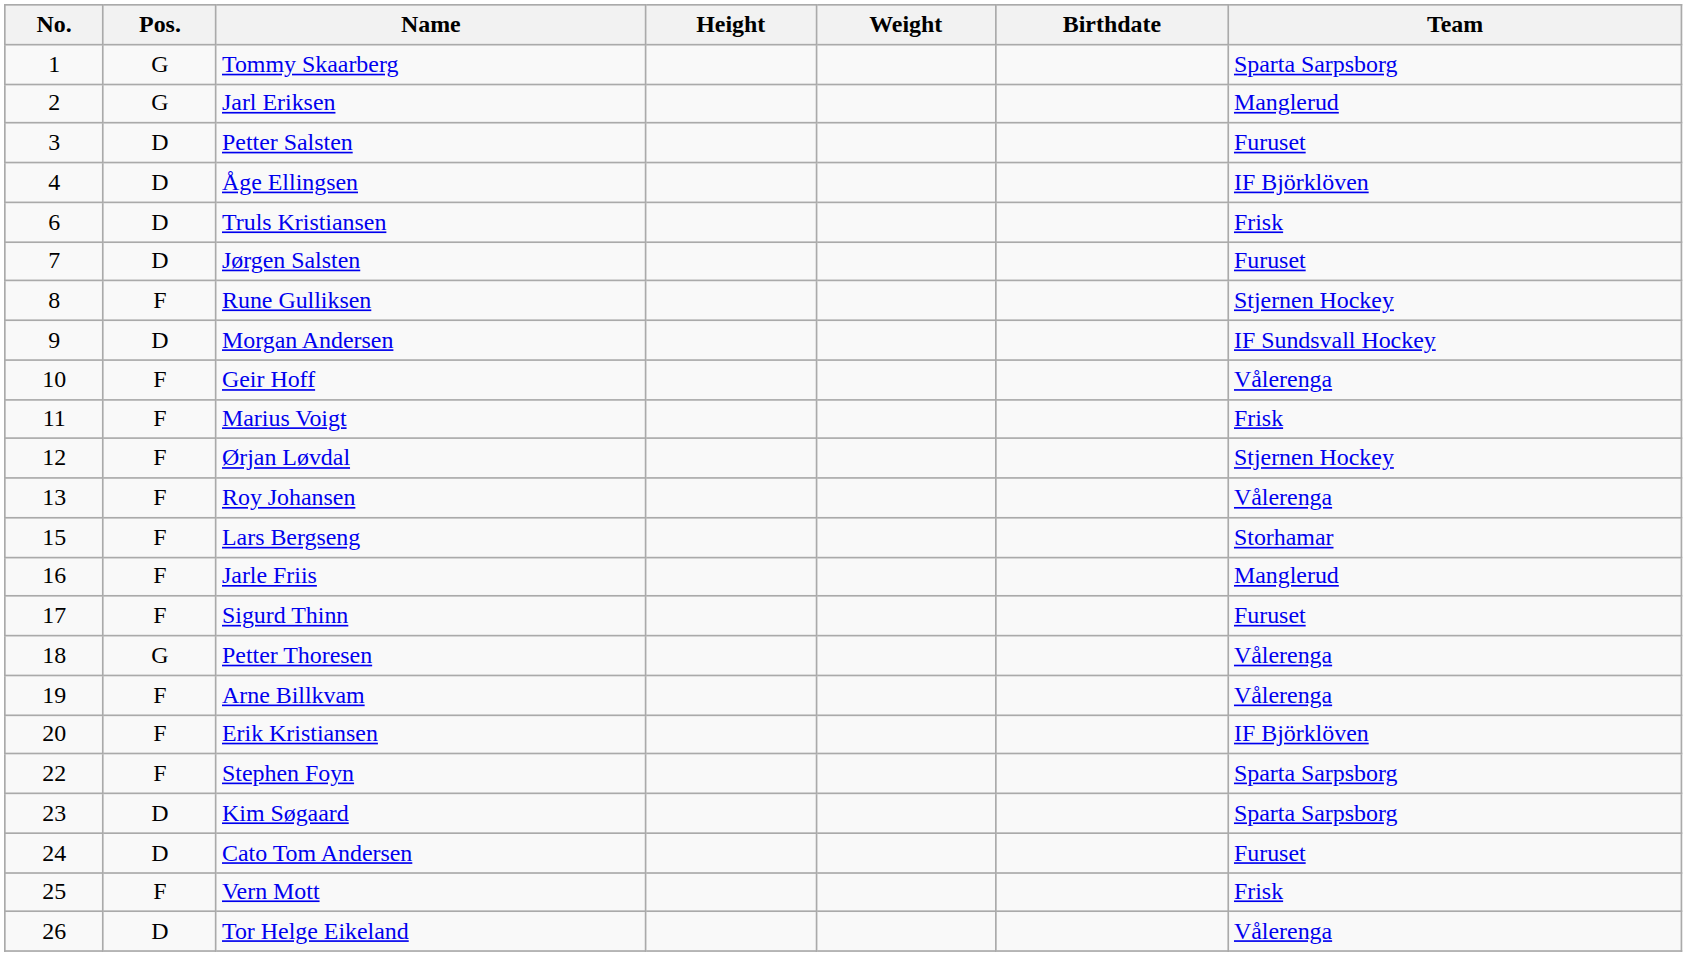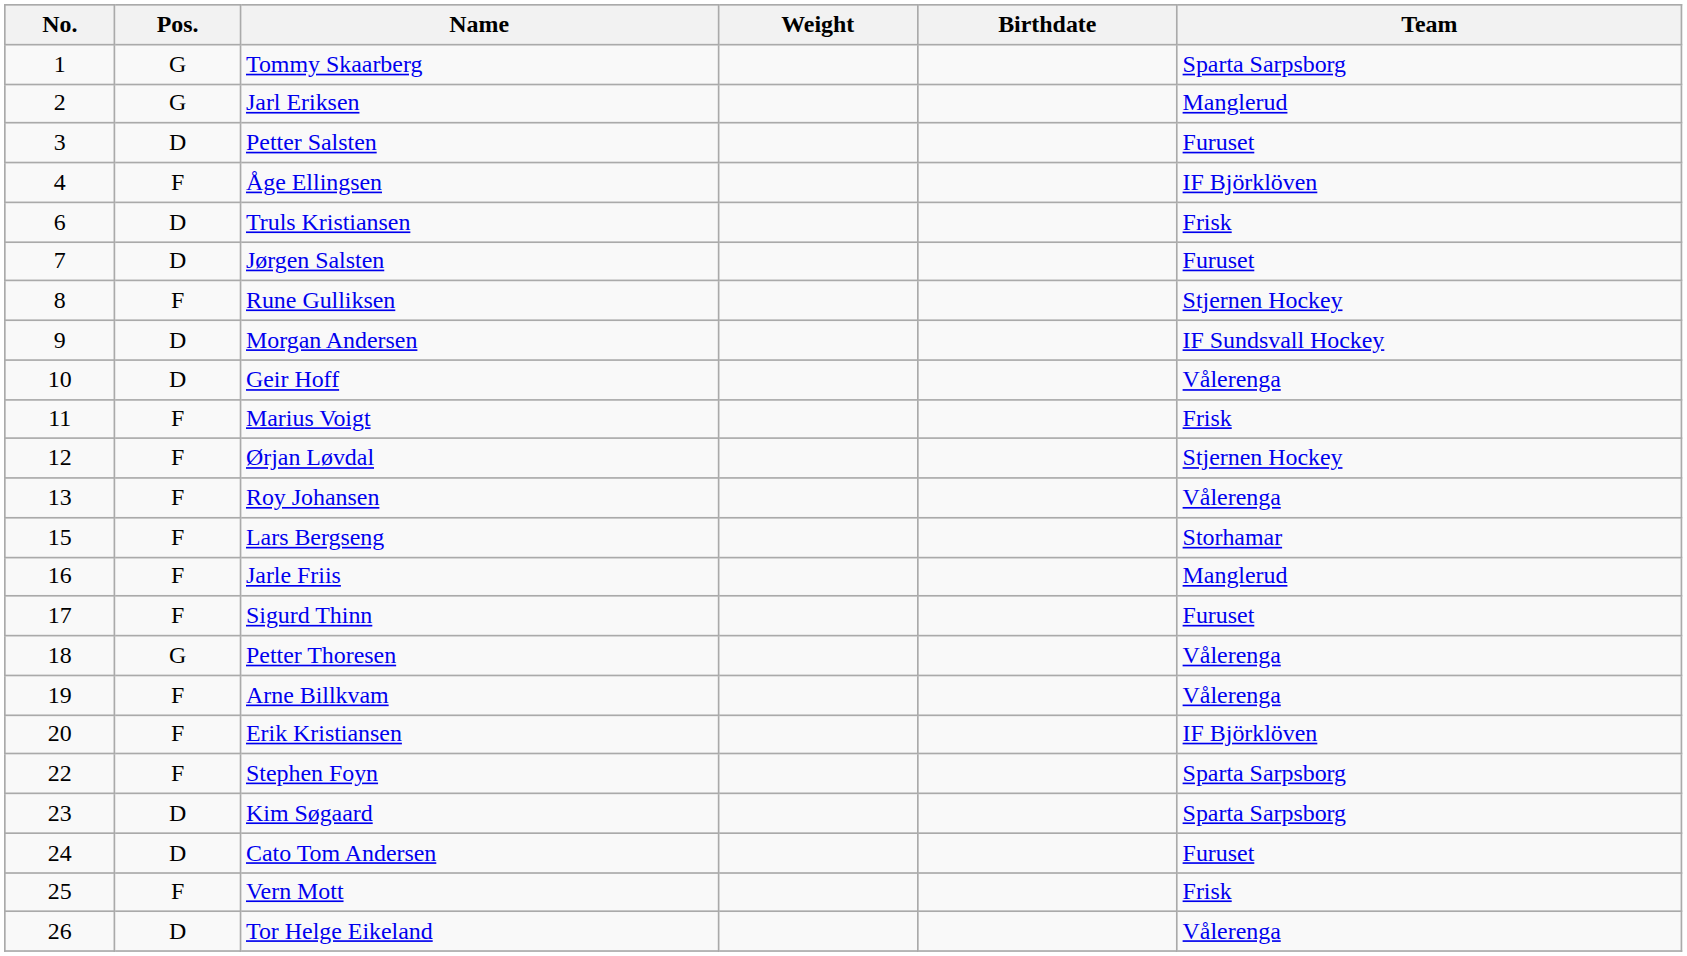- column: Height
Åge Ellingsen | Pos.: D -> F
Geir Hoff | Pos.: F -> D
